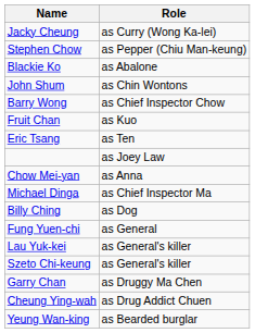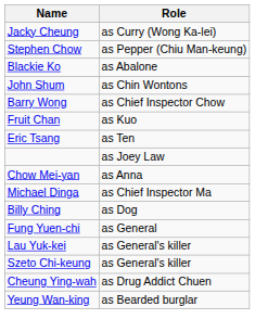- row: Garry Chan | as Druggy Ma Chen
